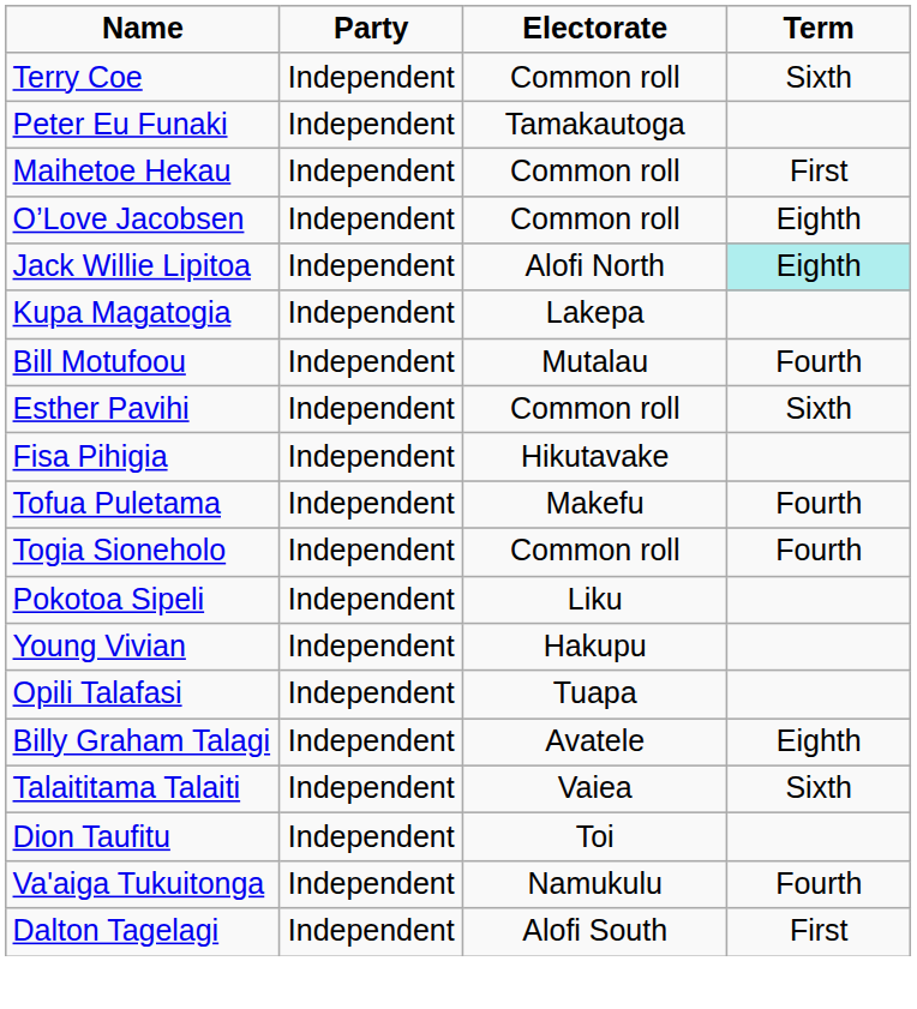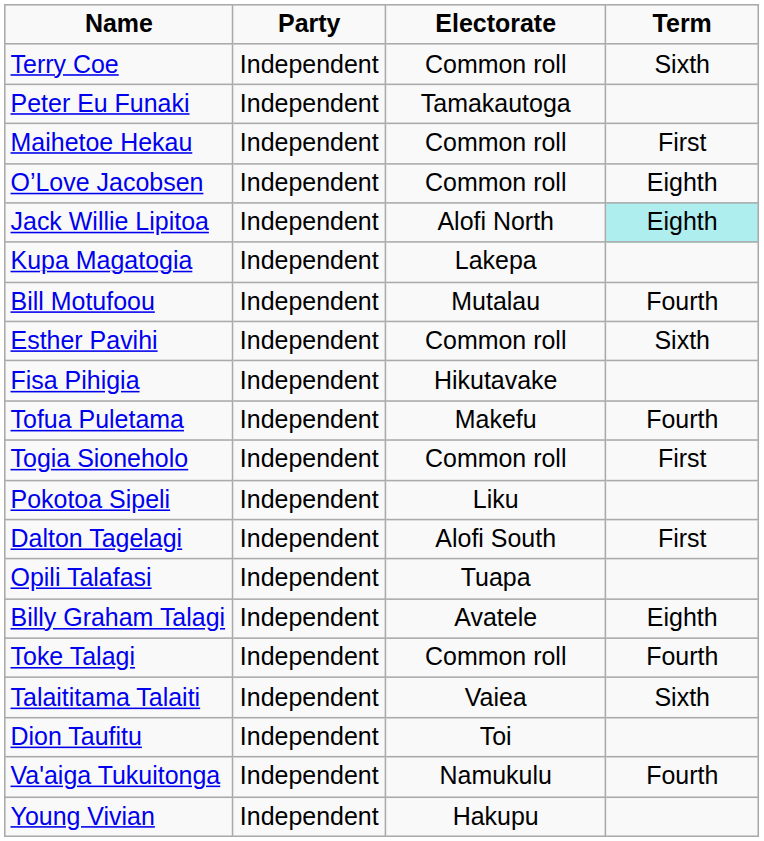Togia Sioneholo | Term: Fourth -> First
rows swapped: Dalton Tagelagi <-> Young Vivian
+ row: Toke Talagi | Independent | Common roll | Fourth
